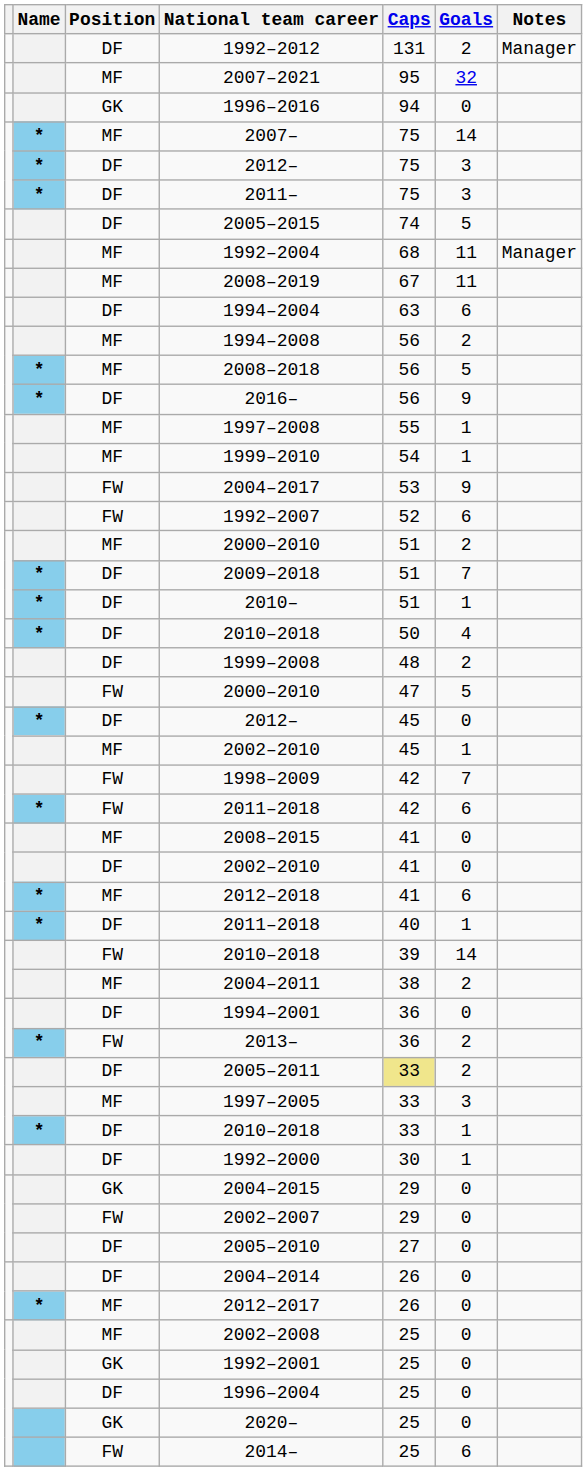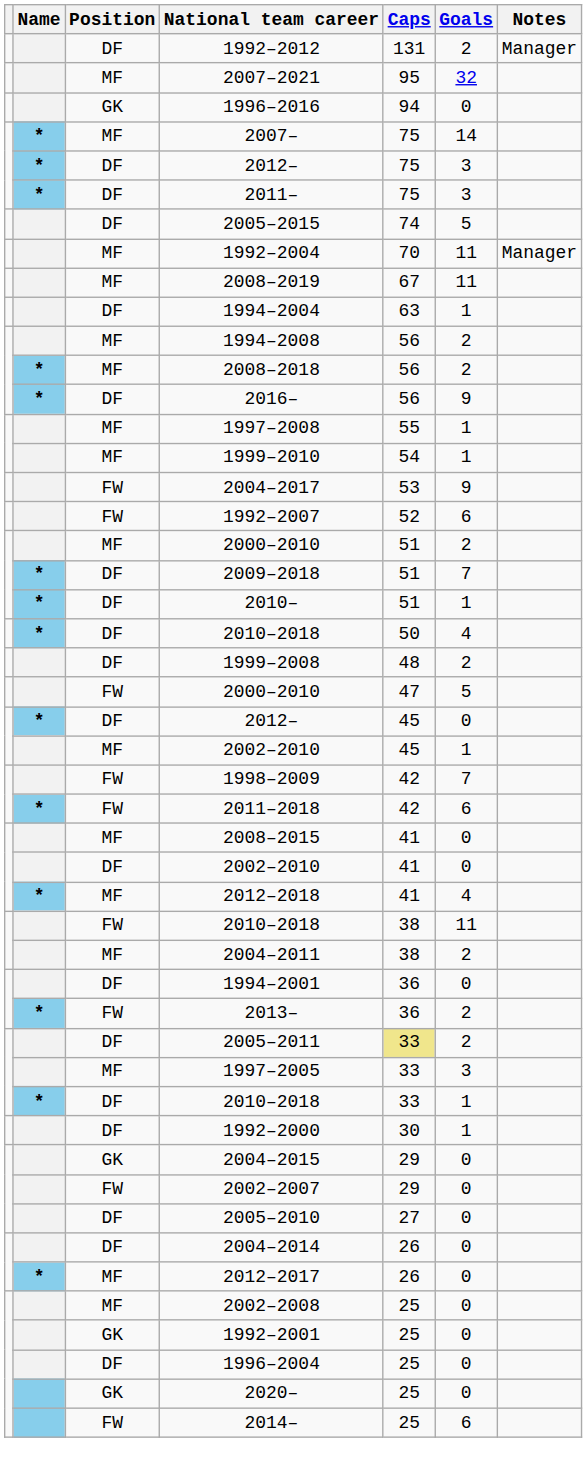1992–2004 | Caps: 68 -> 70
1994–2004 | Goals: 6 -> 1
2008–2018 | Goals: 5 -> 2
2012–2018 | Goals: 6 -> 4
- row: * | DF | 2011–2018 | 40 | 1
FW / 2010–2018 | Caps: 39 -> 38
FW / 2010–2018 | Goals: 14 -> 11
